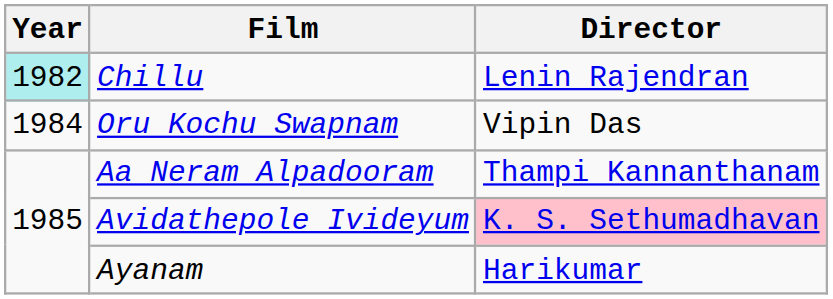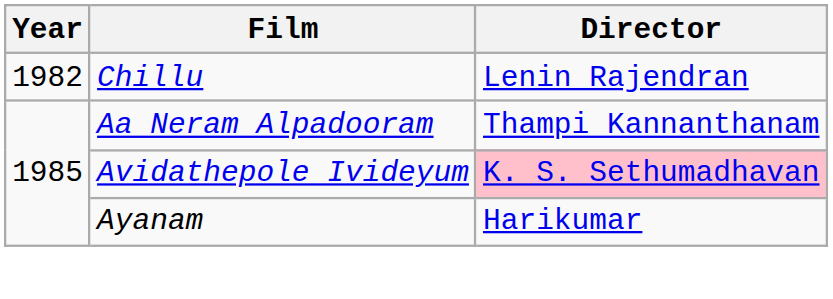Chillu | Year: paleturquoise background -> no background
- row: 1984 | Oru Kochu Swapnam | Vipin Das
